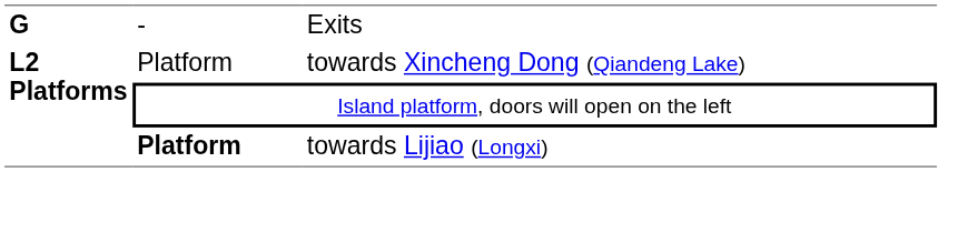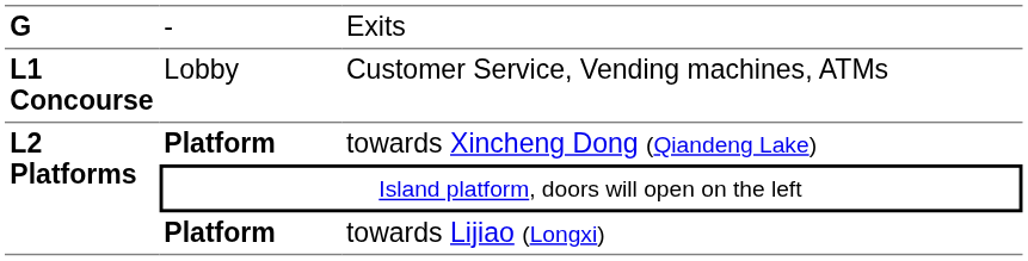+ row: L1 Concourse | Lobby | Customer Service, Vending machines, ATMs
towards Xincheng Dong (Qiandeng Lake) | column 2: normal -> bold
